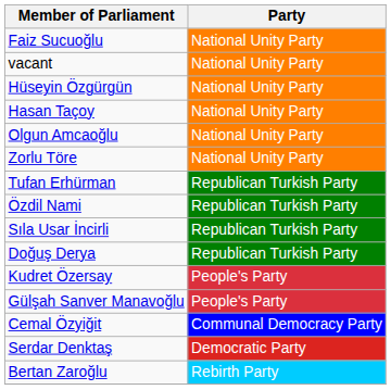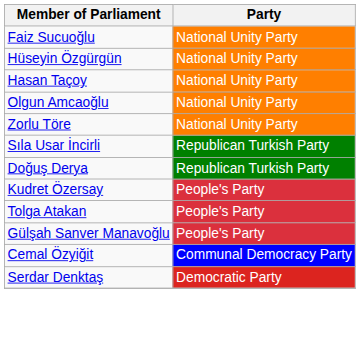- row: vacant | National Unity Party
- row: Tufan Erhürman | Republican Turkish Party
- row: Özdil Nami | Republican Turkish Party
+ row: Tolga Atakan | People's Party
- row: Bertan Zaroğlu | Rebirth Party
